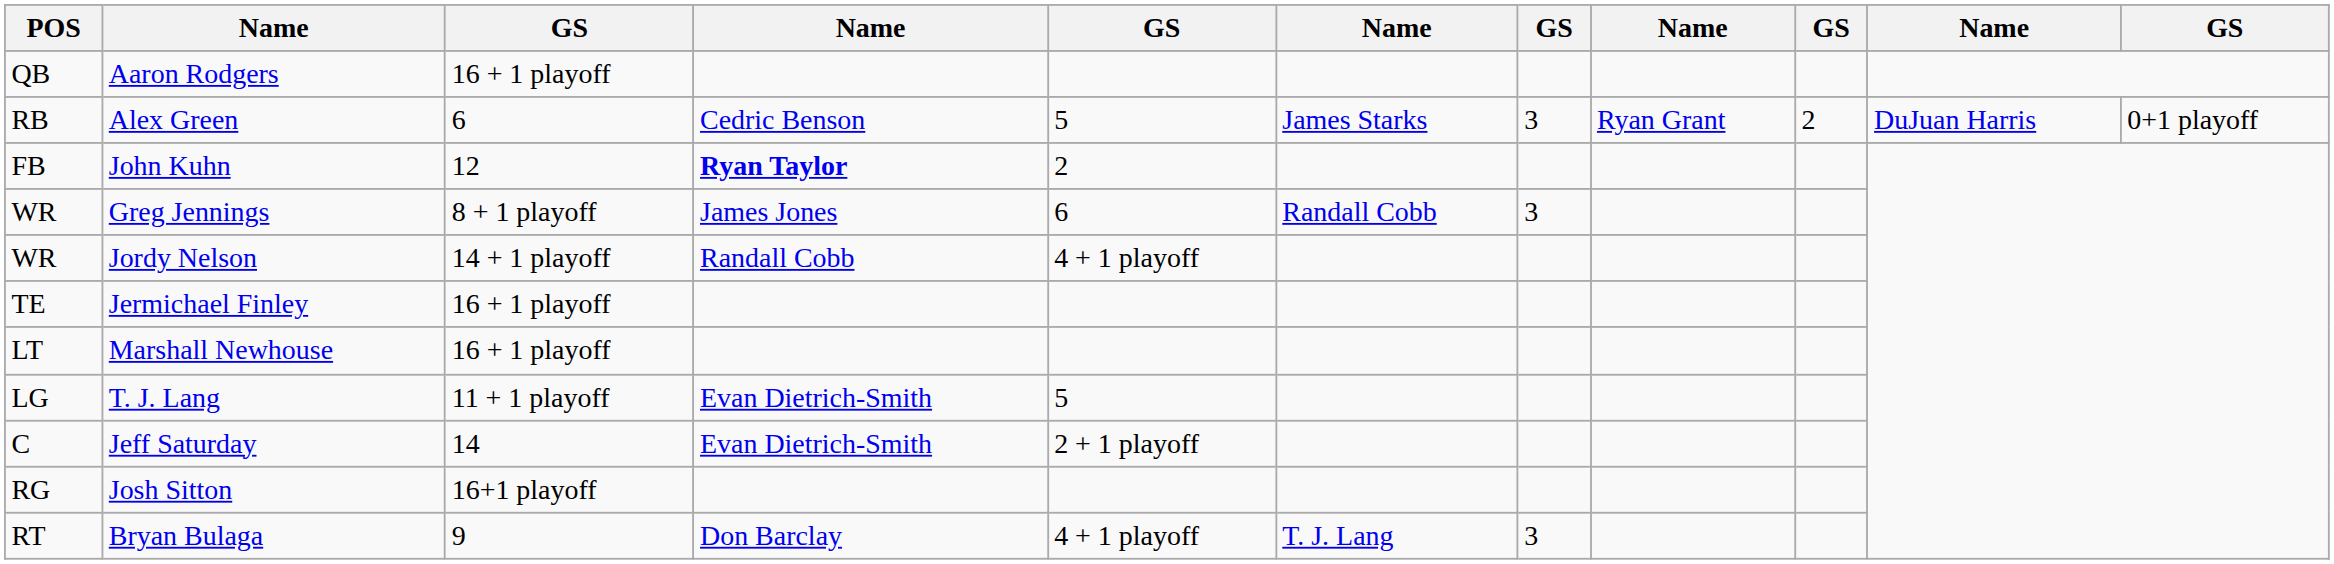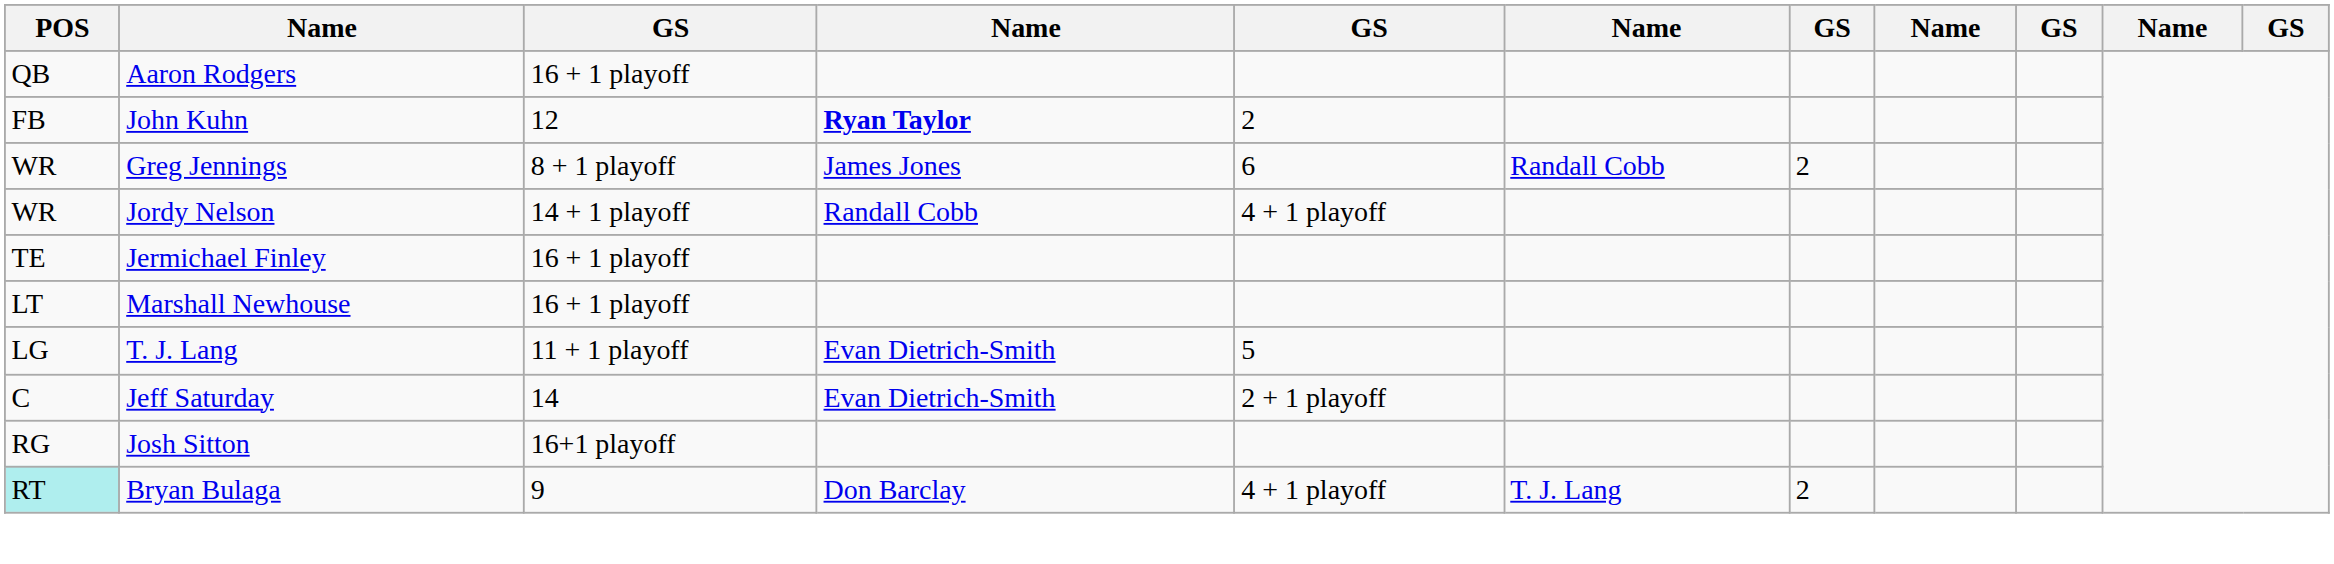- row: RB | Alex Green | 6 | Cedric Benson | 5 | James Starks | 3 | Ryan Grant | 2 | DuJuan Harris | 0+1 playoff
Greg Jennings | column 7: 3 -> 2
Bryan Bulaga | POS: no background -> paleturquoise background
Bryan Bulaga | column 7: 3 -> 2
